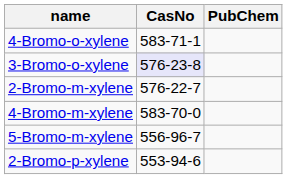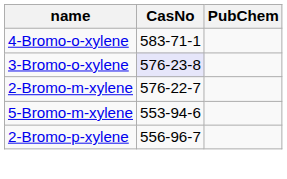- row: 4-Bromo-m-xylene | 583-70-0
5-Bromo-m-xylene | CasNo: 556-96-7 -> 553-94-6
2-Bromo-p-xylene | CasNo: 553-94-6 -> 556-96-7
